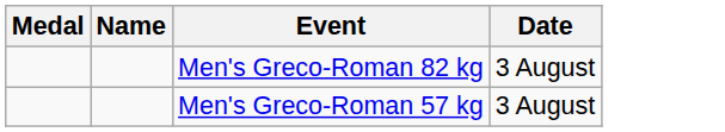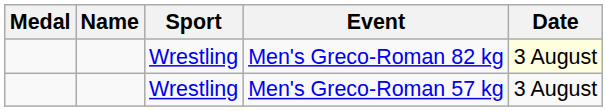+ column: Sport | Wrestling | Wrestling
Men's Greco-Roman 82 kg | Date: no background -> lightyellow background
